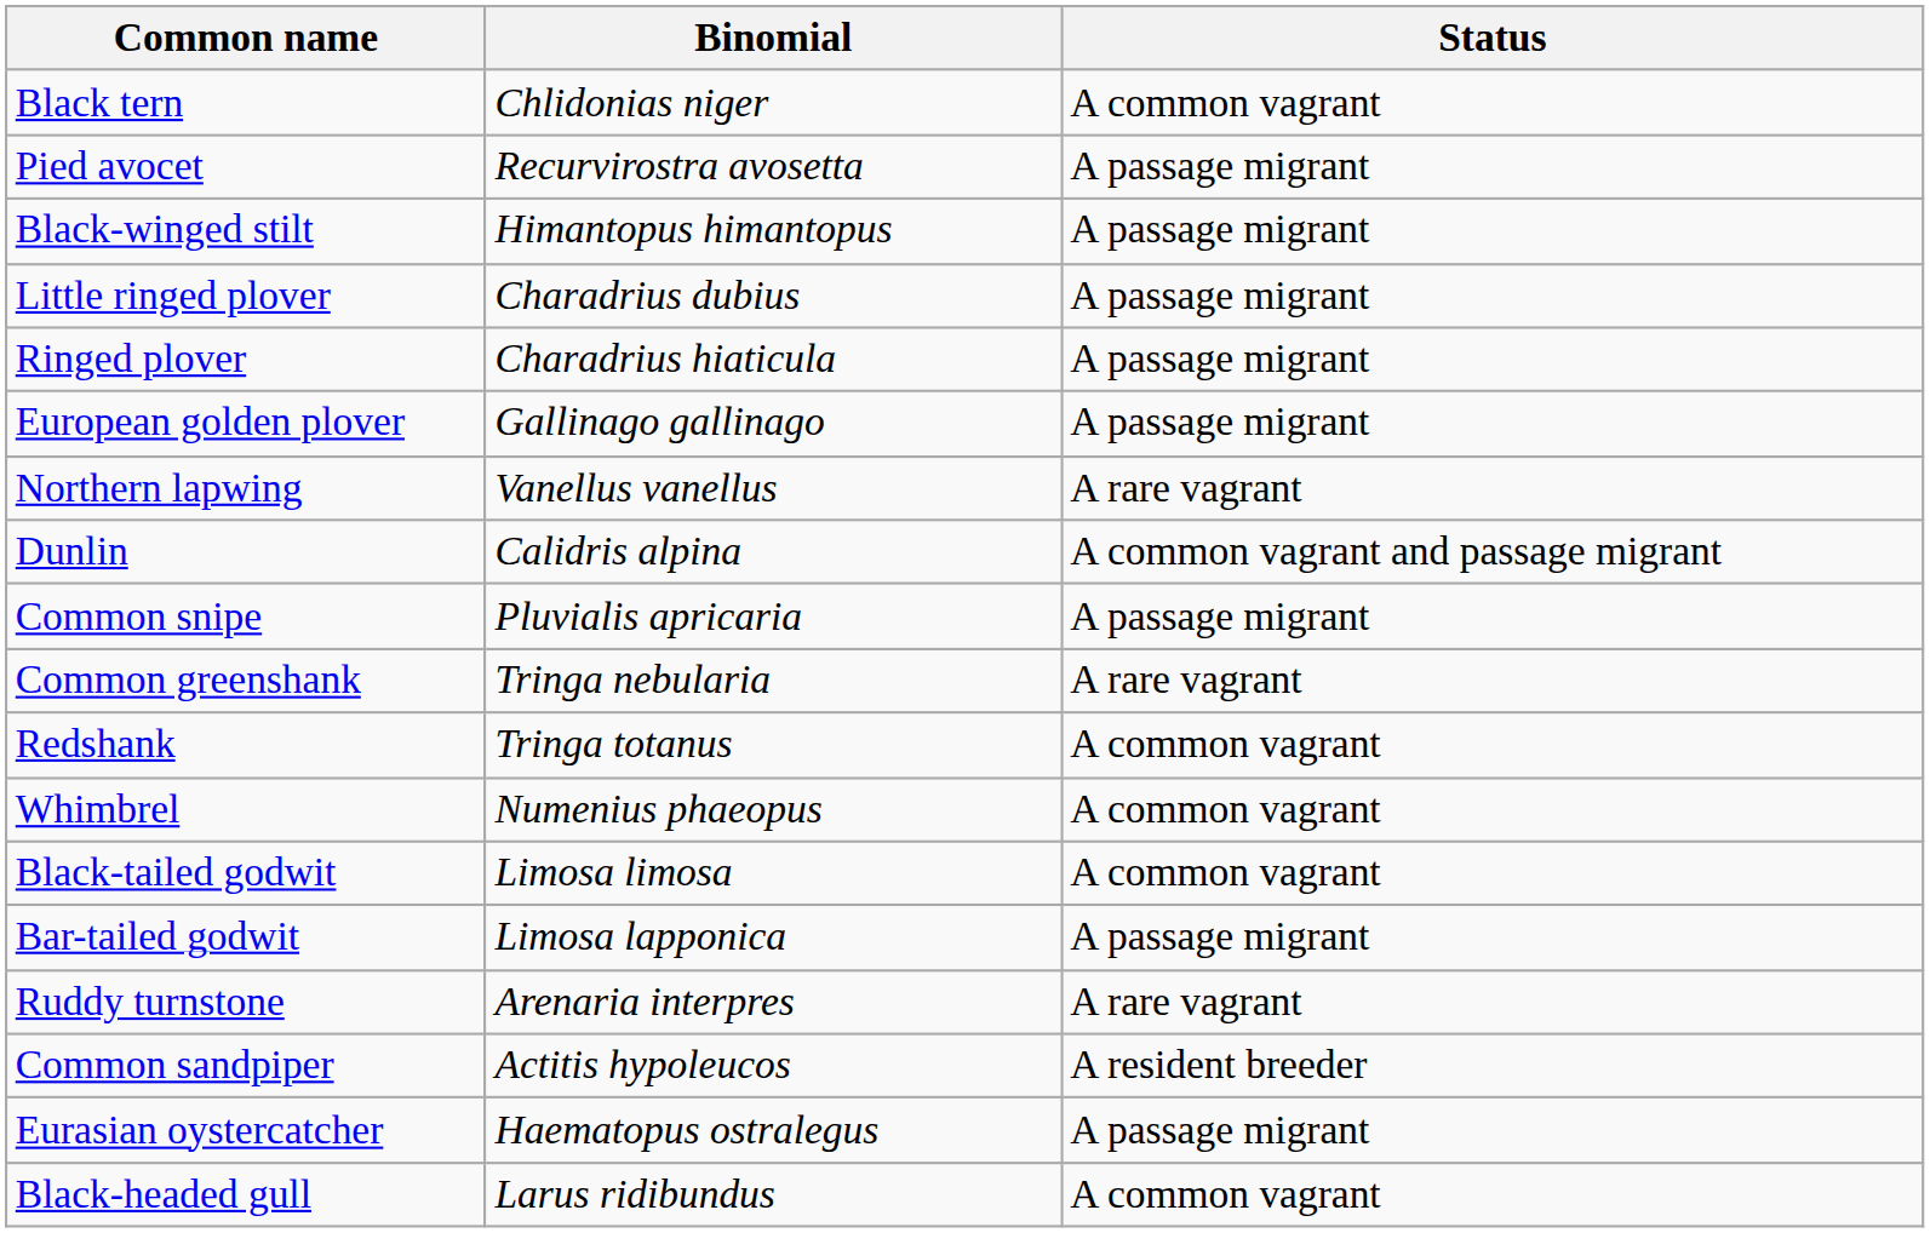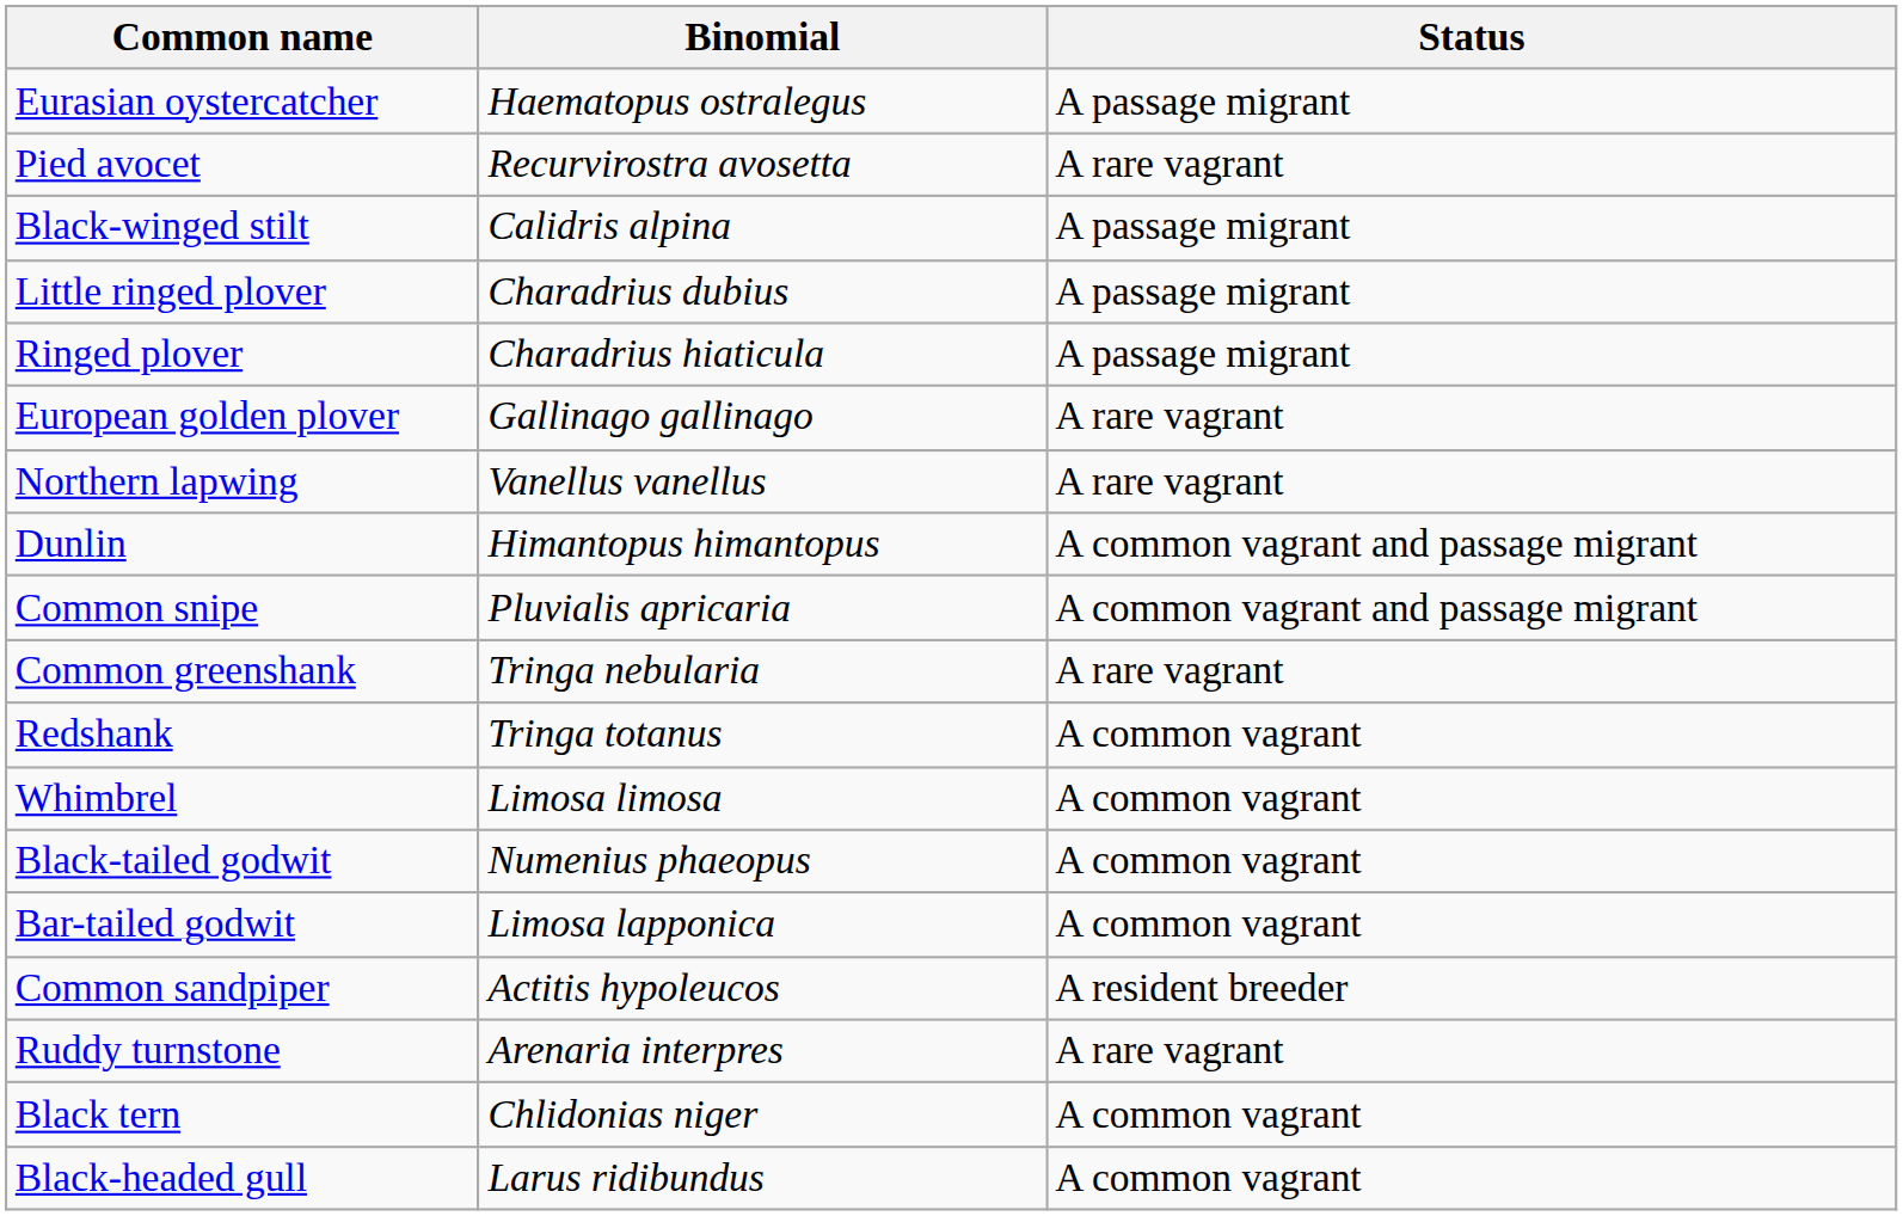rows swapped: Eurasian oystercatcher <-> Black tern
Pied avocet | Status: A passage migrant -> A rare vagrant
Black-winged stilt | Binomial: Himantopus himantopus -> Calidris alpina
European golden plover | Status: A passage migrant -> A rare vagrant
Dunlin | Binomial: Calidris alpina -> Himantopus himantopus
Common snipe | Status: A passage migrant -> A common vagrant and passage migrant
Whimbrel | Binomial: Numenius phaeopus -> Limosa limosa
Black-tailed godwit | Binomial: Limosa limosa -> Numenius phaeopus
Bar-tailed godwit | Status: A passage migrant -> A common vagrant
rows swapped: Common sandpiper <-> Ruddy turnstone
